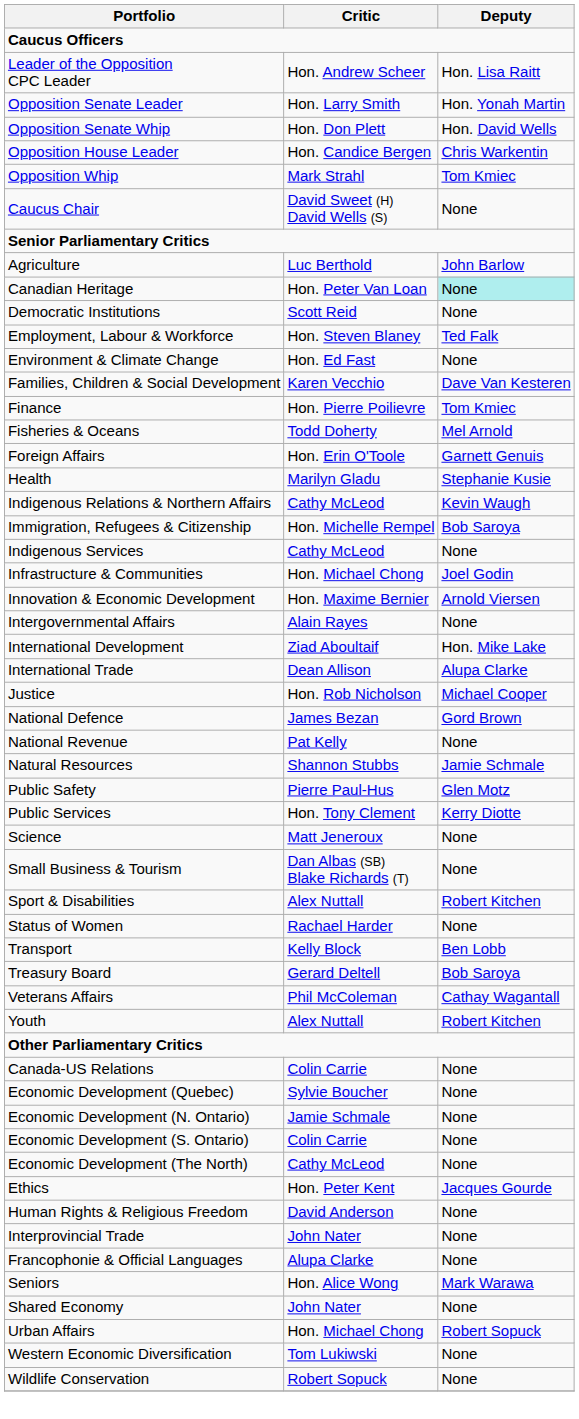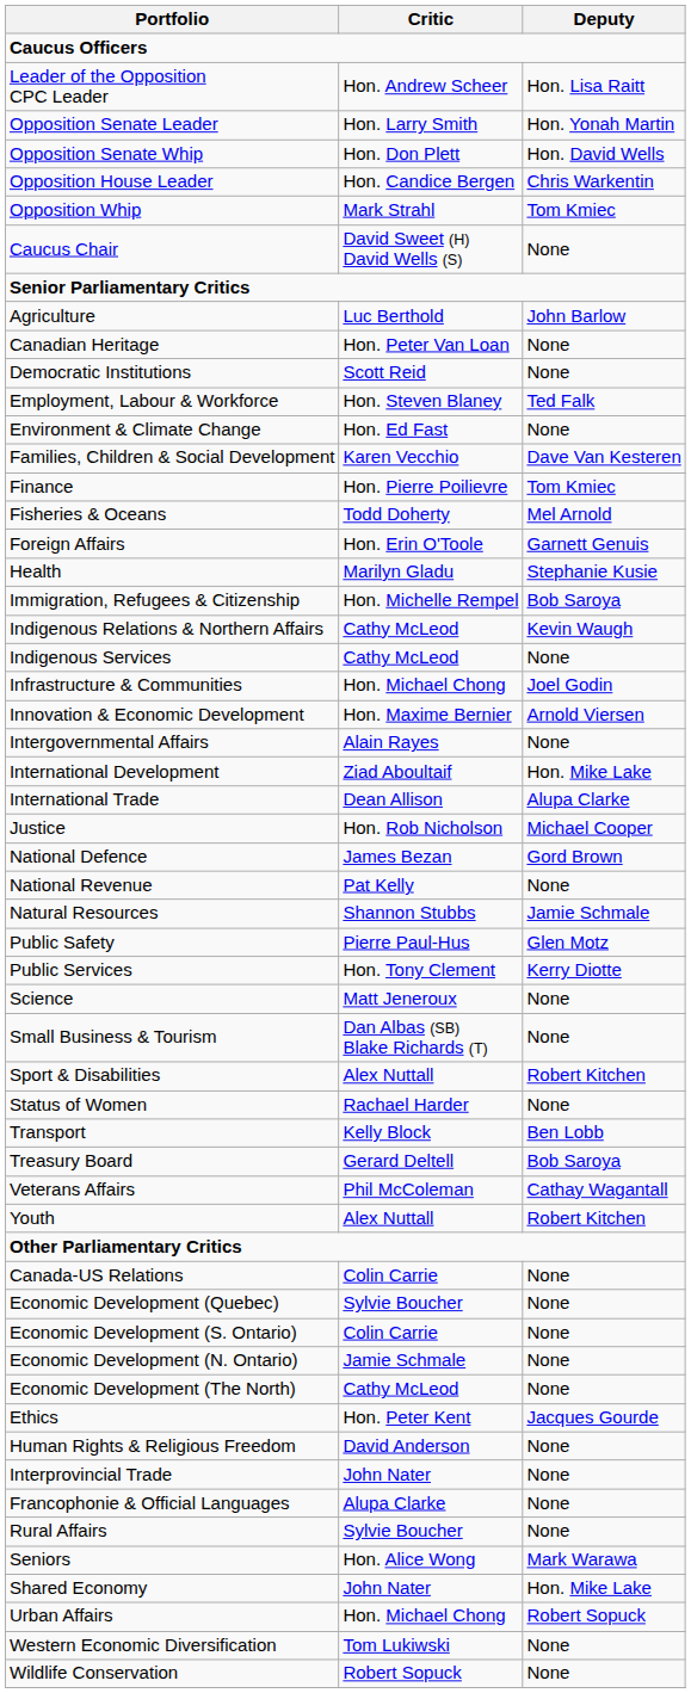Canadian Heritage | Deputy: paleturquoise background -> no background
rows swapped: Immigration, Refugees & Citizenship <-> Indigenous Relations & Northern Affairs
rows swapped: Economic Development (N. Ontario) <-> Economic Development (S. Ontario)
+ row: Rural Affairs | Sylvie Boucher | None
Shared Economy | Deputy: None -> Hon. Mike Lake
